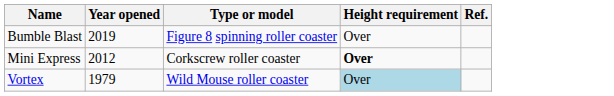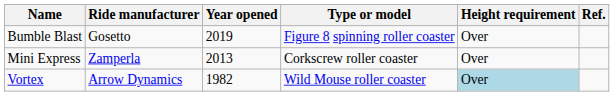+ column: Ride manufacturer | Gosetto | Zamperla | Arrow Dynamics
Mini Express | Year opened: 2012 -> 2013
Mini Express | Height requirement: bold -> normal
Vortex | Year opened: 1979 -> 1982
